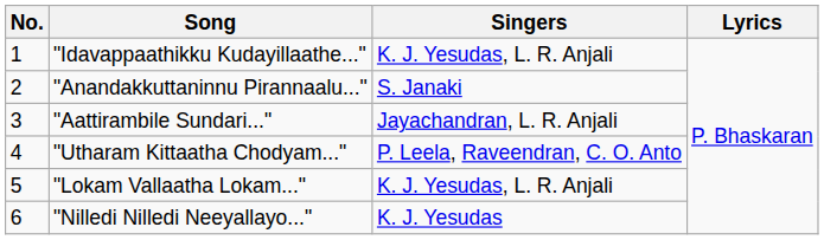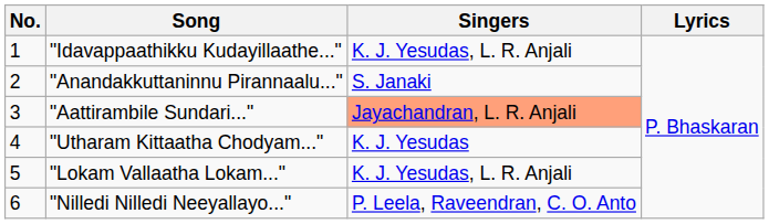"Aattirambile Sundari..." | Singers: no background -> lightsalmon background
"Utharam Kittaatha Chodyam..." | Singers: P. Leela, Raveendran, C. O. Anto -> K. J. Yesudas
"Nilledi Nilledi Neeyallayo..." | Singers: K. J. Yesudas -> P. Leela, Raveendran, C. O. Anto
